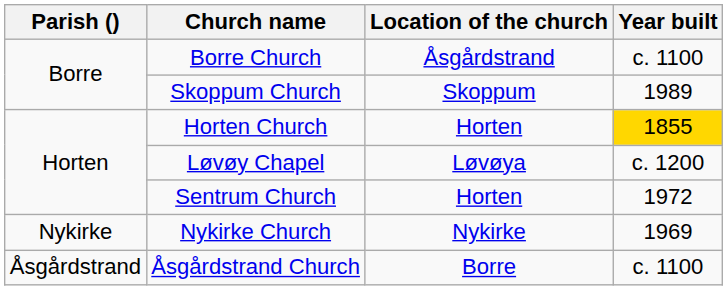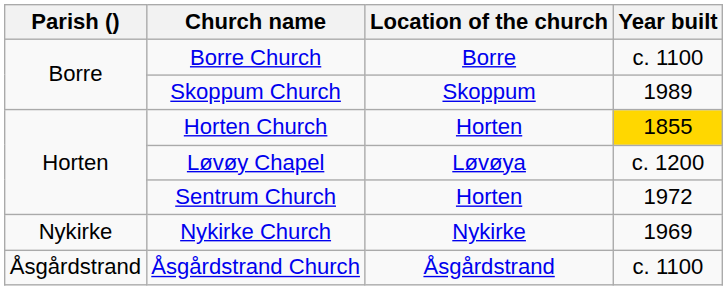Borre Church | Location of the church: Åsgårdstrand -> Borre
Åsgårdstrand Church | Location of the church: Borre -> Åsgårdstrand
